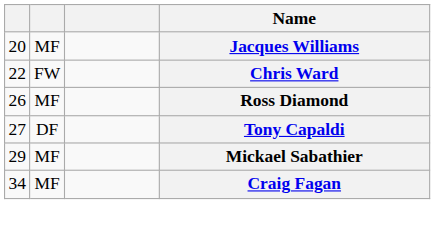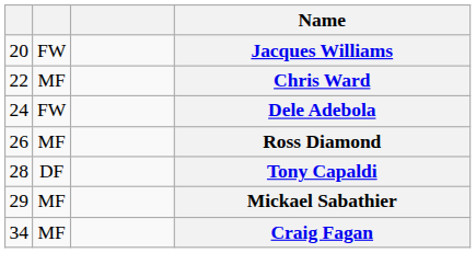Jacques Williams | column 2: MF -> FW
Chris Ward | column 2: FW -> MF
+ row: 24 | FW | Dele Adebola
Tony Capaldi | column 1: 27 -> 28
